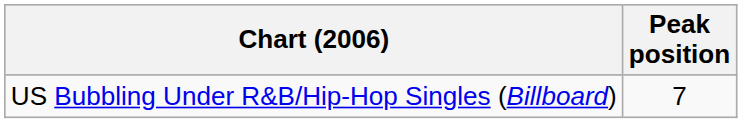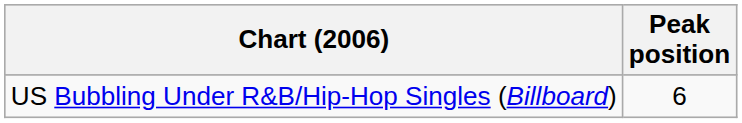US Bubbling Under R&B/Hip-Hop Singles (Billboard) | Peak position: 7 -> 6
